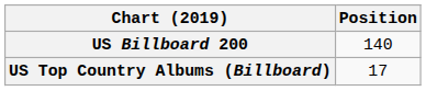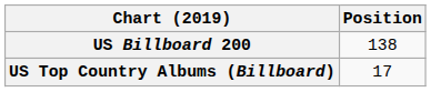US Billboard 200 | Position: 140 -> 138
